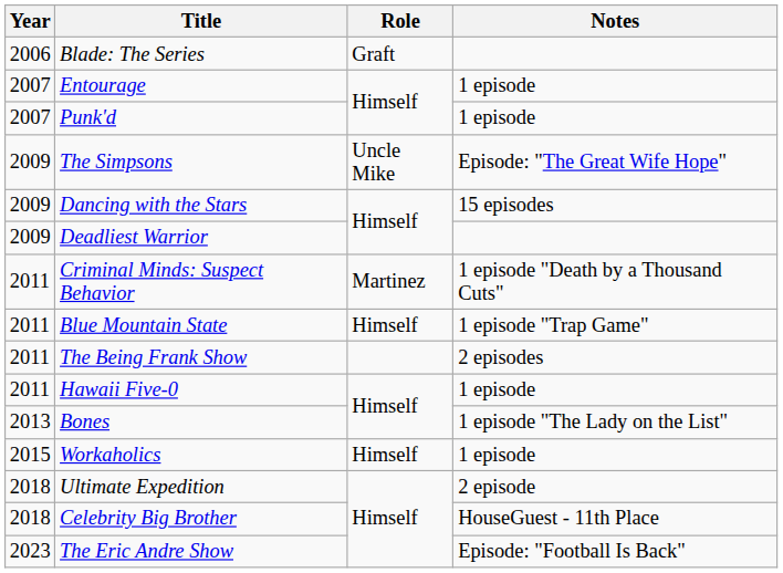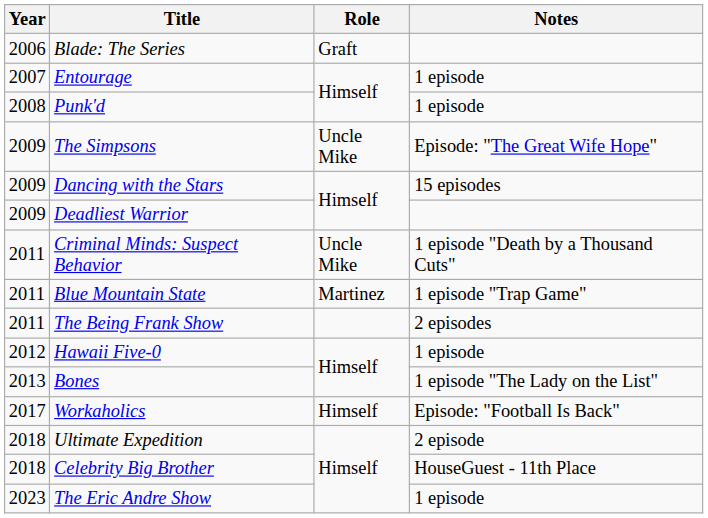Punk'd | Year: 2007 -> 2008
Criminal Minds: Suspect Behavior | Role: Martinez -> Uncle Mike
Blue Mountain State | Role: Himself -> Martinez
Hawaii Five-0 | Year: 2011 -> 2012
Workaholics | Year: 2015 -> 2017
Workaholics | Notes: 1 episode -> Episode: "Football Is Back"
The Eric Andre Show | Notes: Episode: "Football Is Back" -> 1 episode
